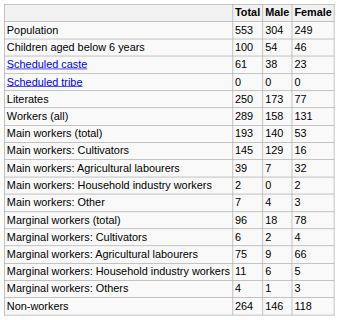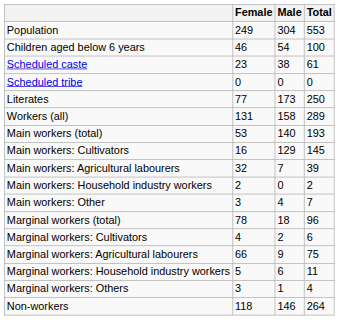columns swapped: Total <-> Female
